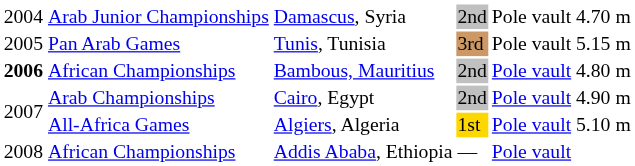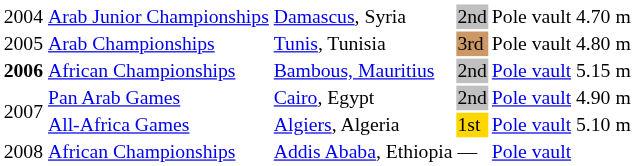Tunis, Tunisia | column 2: Pan Arab Games -> Arab Championships
Tunis, Tunisia | column 6: 5.15 m -> 4.80 m
Bambous, Mauritius | column 6: 4.80 m -> 5.15 m
Cairo, Egypt | column 2: Arab Championships -> Pan Arab Games
